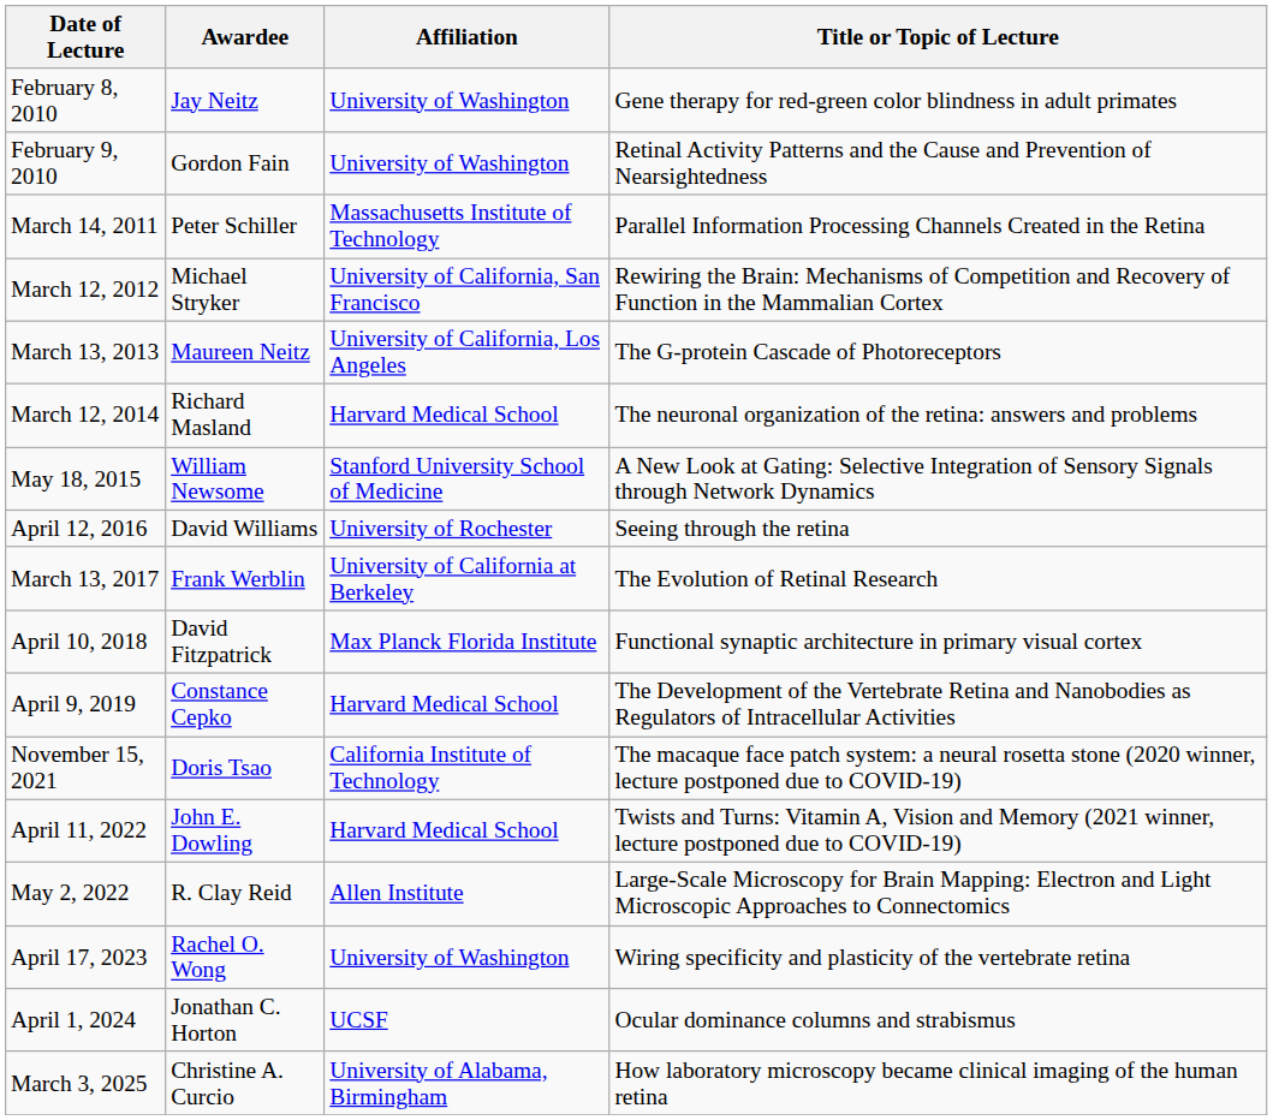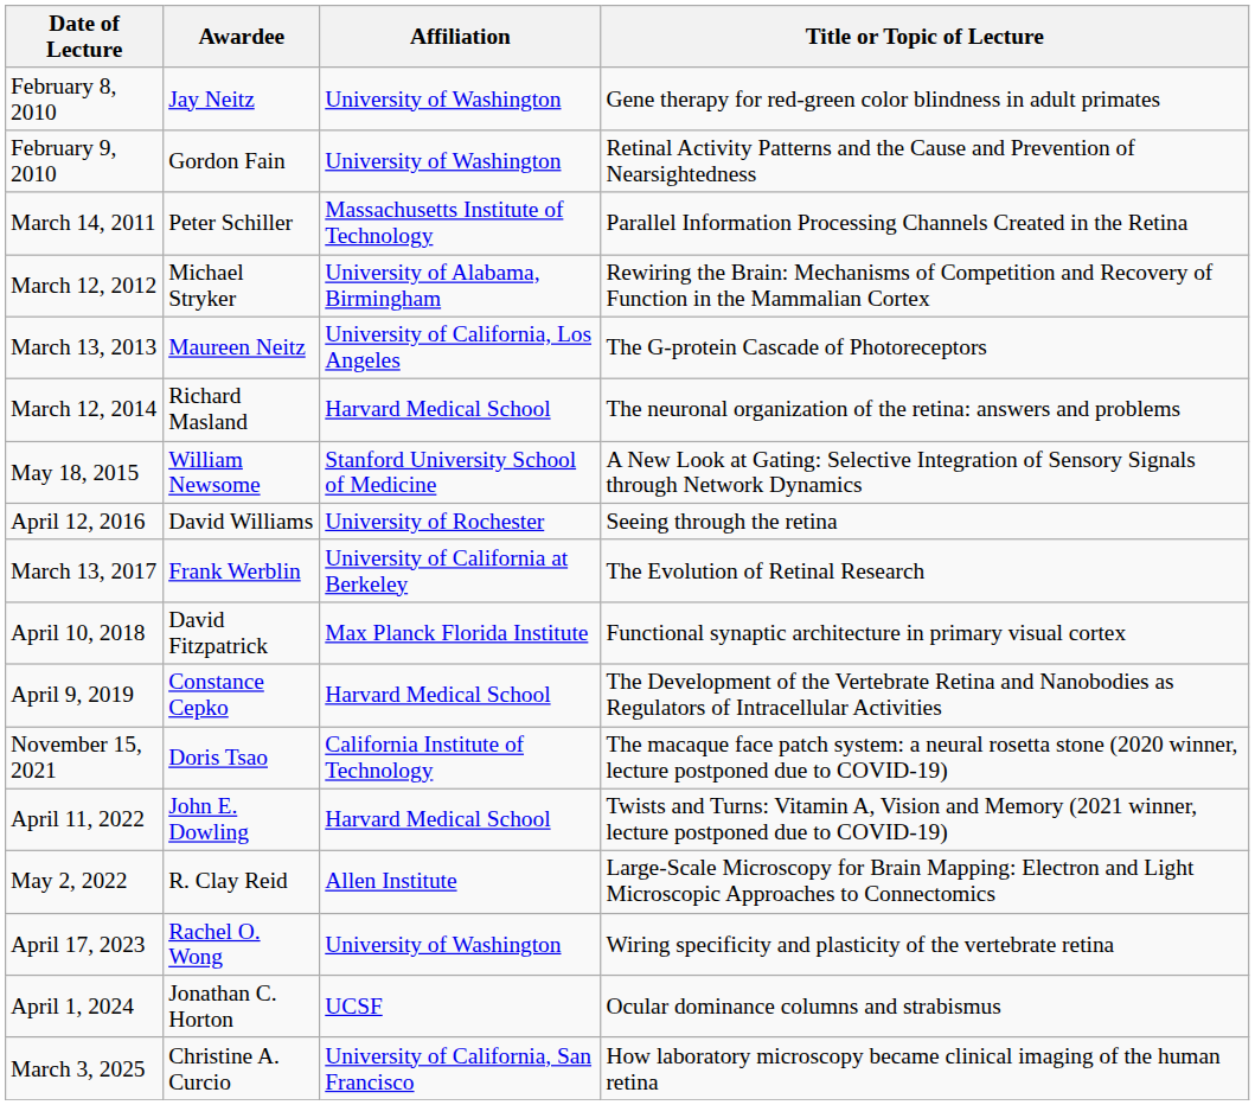March 12, 2012 | Affiliation: University of California, San Francisco -> University of Alabama, Birmingham
March 3, 2025 | Affiliation: University of Alabama, Birmingham -> University of California, San Francisco
